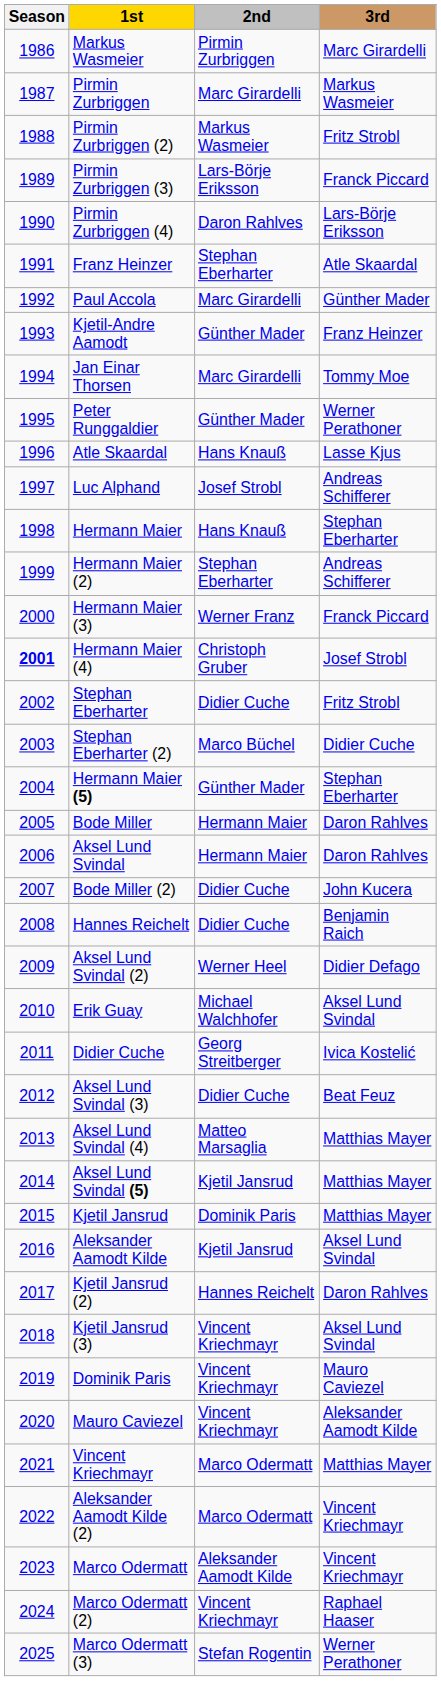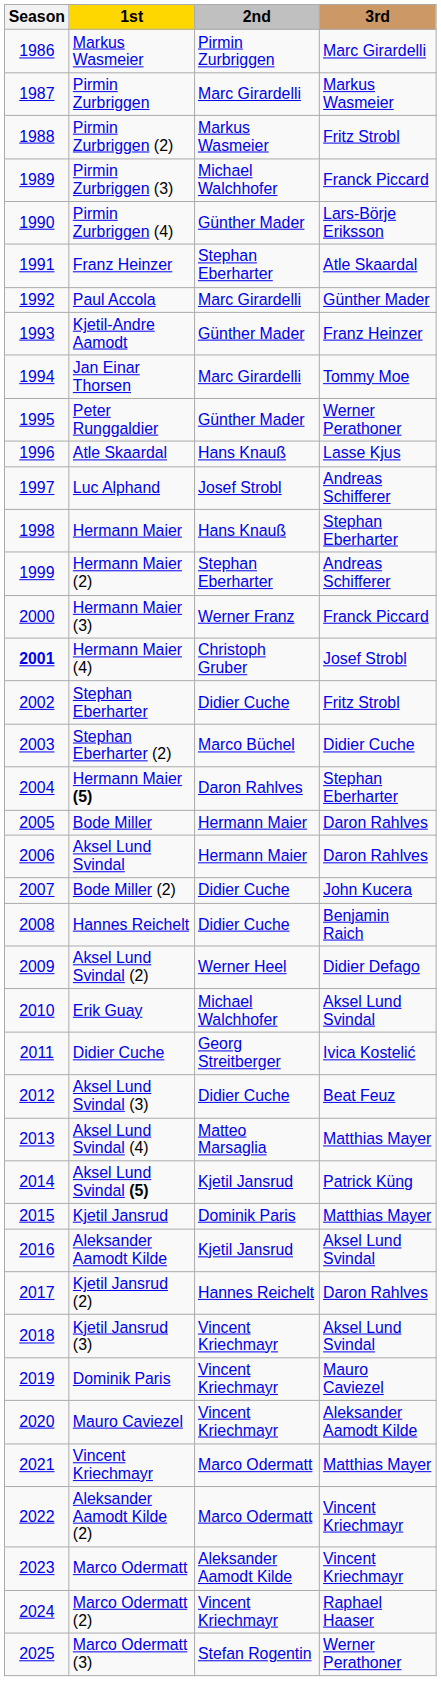Pirmin Zurbriggen (3) | 2nd: Lars-Börje Eriksson -> Michael Walchhofer
Pirmin Zurbriggen (4) | 2nd: Daron Rahlves -> Günther Mader
Hermann Maier (5) | 2nd: Günther Mader -> Daron Rahlves
Aksel Lund Svindal (5) | 3rd: Matthias Mayer -> Patrick Küng
